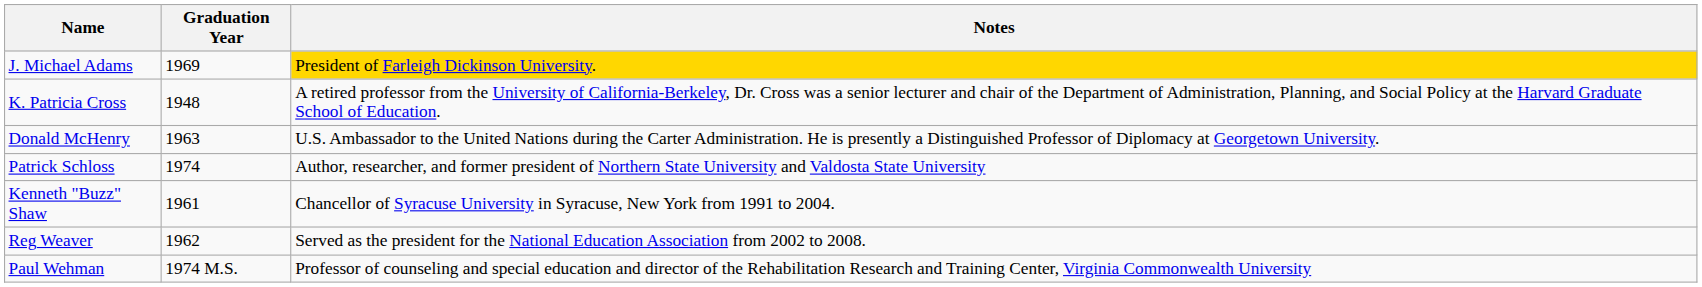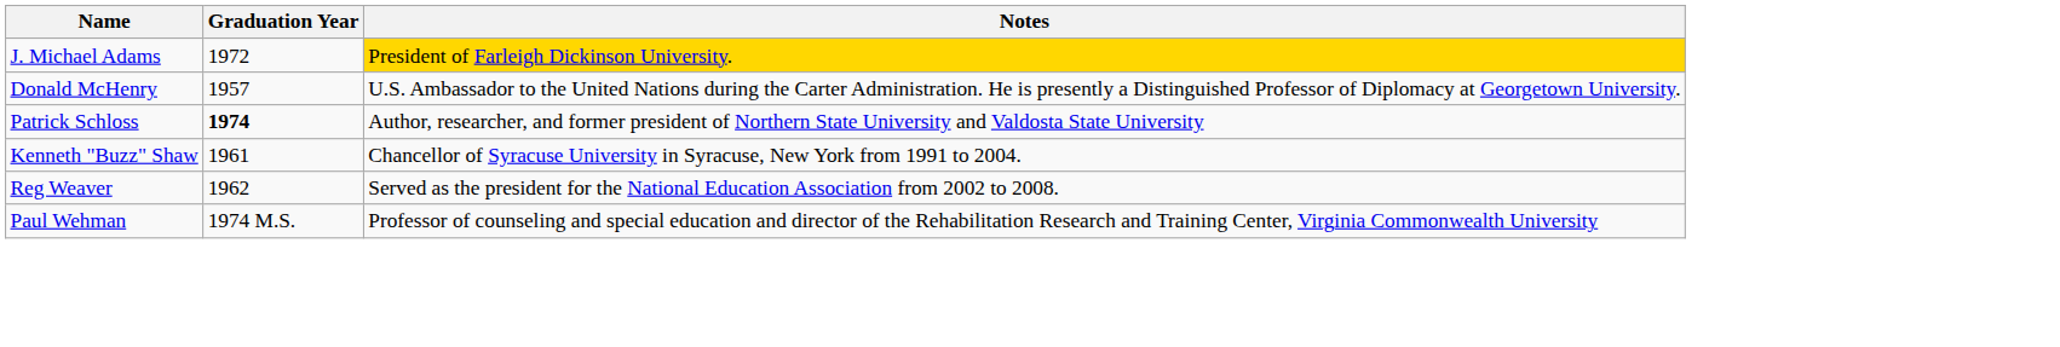J. Michael Adams | Graduation Year: 1969 -> 1972
- row: K. Patricia Cross | 1948 | A retired professor from the University of California-Berkeley, Dr. Cross was a senior lecturer and chair of the Department of Administration, Planning, and Social Policy at the Harvard Graduate School of Education.
Donald McHenry | Graduation Year: 1963 -> 1957
Patrick Schloss | Graduation Year: normal -> bold
